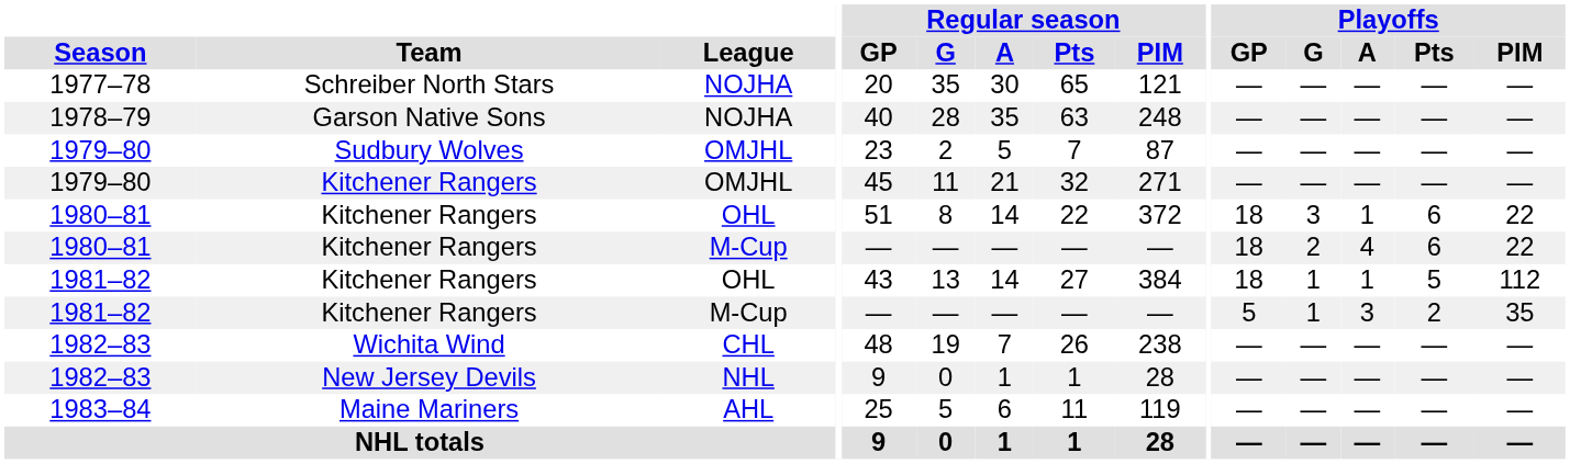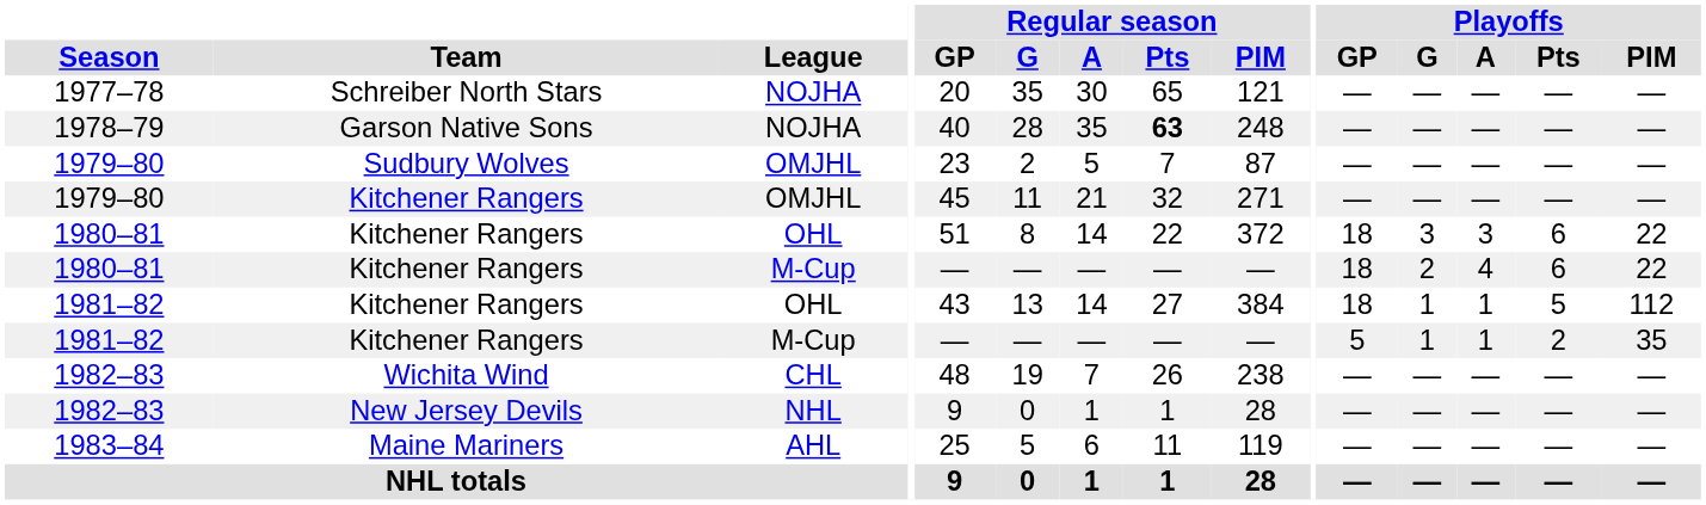1978–79 | Regular season / Pts: normal -> bold
1980–81 / OHL | Playoffs / A: 1 -> 3
1981–82 / M-Cup | Playoffs / A: 3 -> 1
